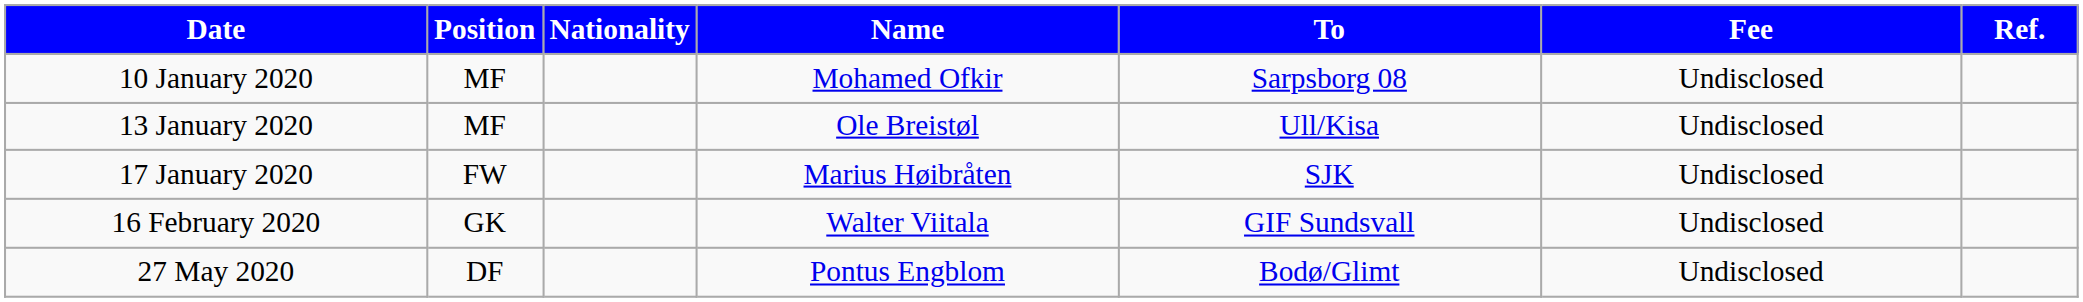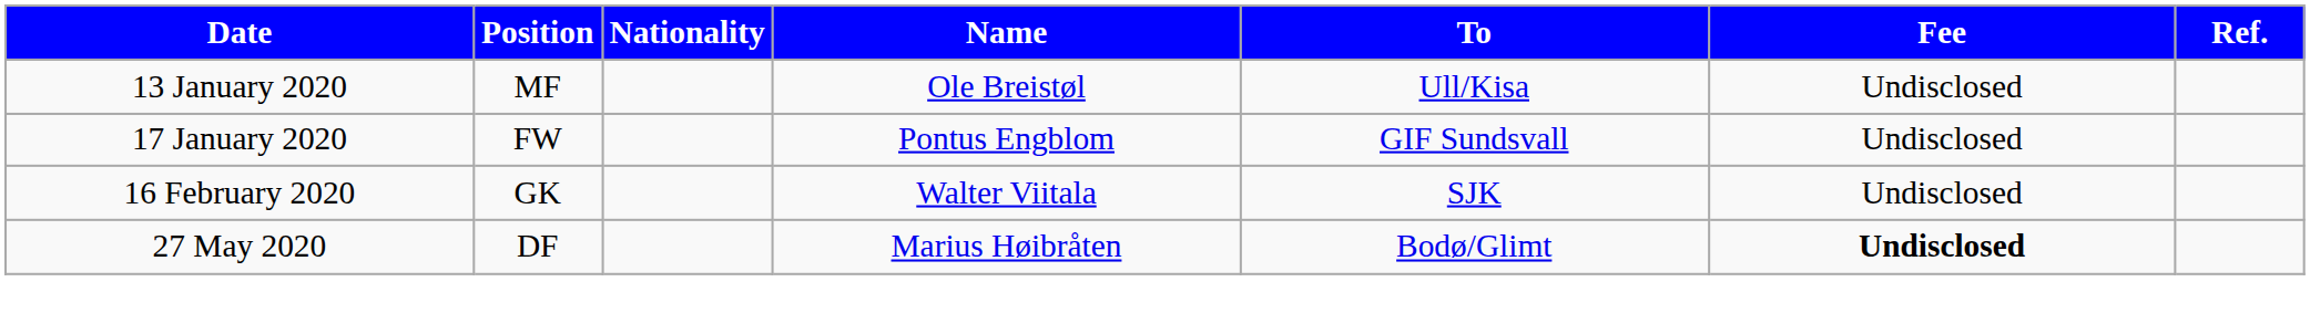- row: 10 January 2020 | MF | Mohamed Ofkir | Sarpsborg 08 | Undisclosed
17 January 2020 | Name: Marius Høibråten -> Pontus Engblom
17 January 2020 | To: SJK -> GIF Sundsvall
16 February 2020 | To: GIF Sundsvall -> SJK
27 May 2020 | Name: Pontus Engblom -> Marius Høibråten
27 May 2020 | Fee: normal -> bold
